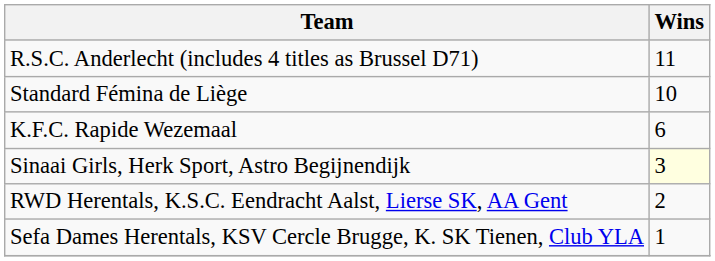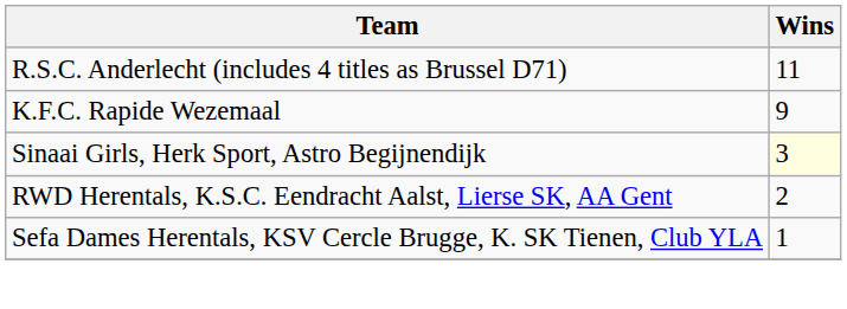- row: Standard Fémina de Liège | 10
K.F.C. Rapide Wezemaal | Wins: 6 -> 9
